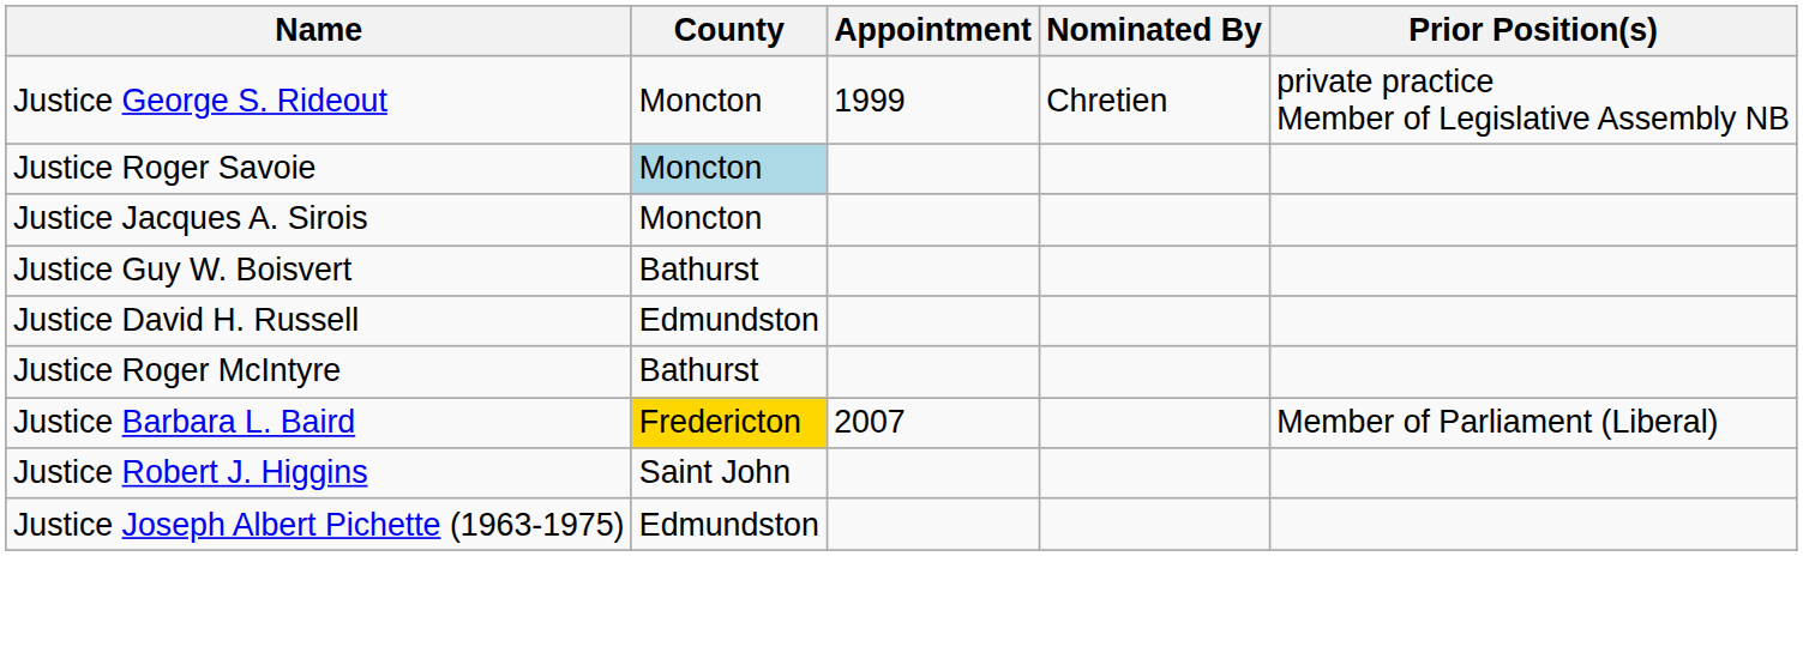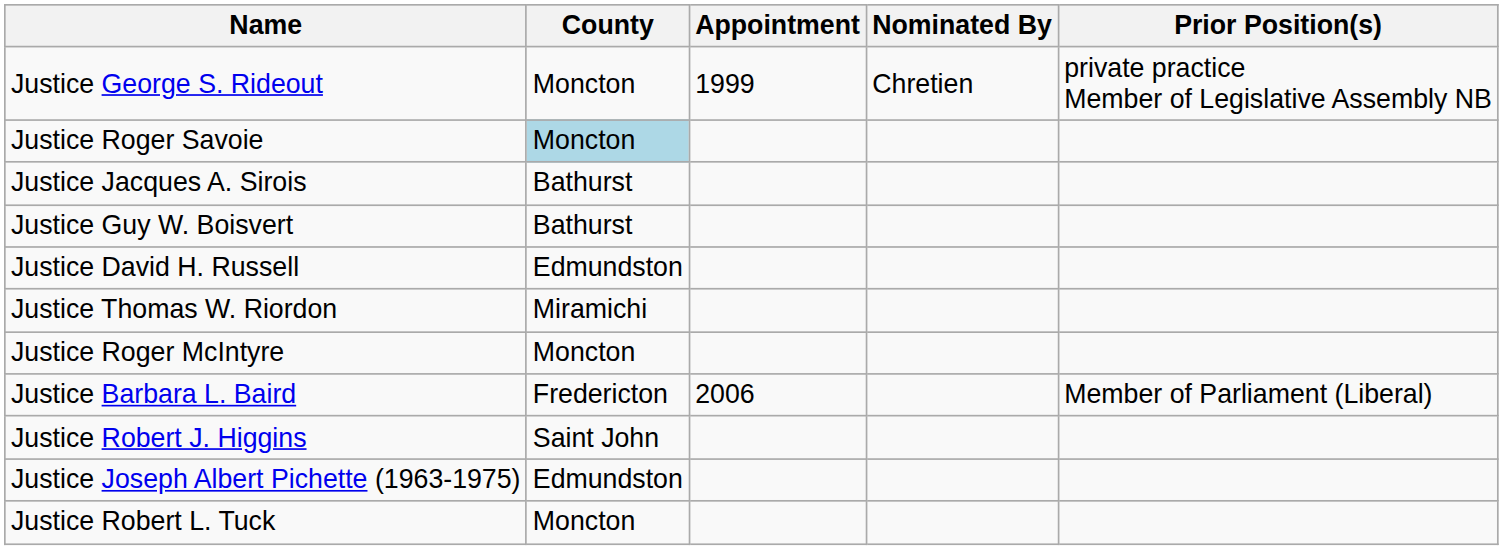Justice Jacques A. Sirois | County: Moncton -> Bathurst
+ row: Justice Thomas W. Riordon | Miramichi
Justice Roger McIntyre | County: Bathurst -> Moncton
Justice Barbara L. Baird | County: gold background -> no background
Justice Barbara L. Baird | Appointment: 2007 -> 2006
+ row: Justice Robert L. Tuck | Moncton
